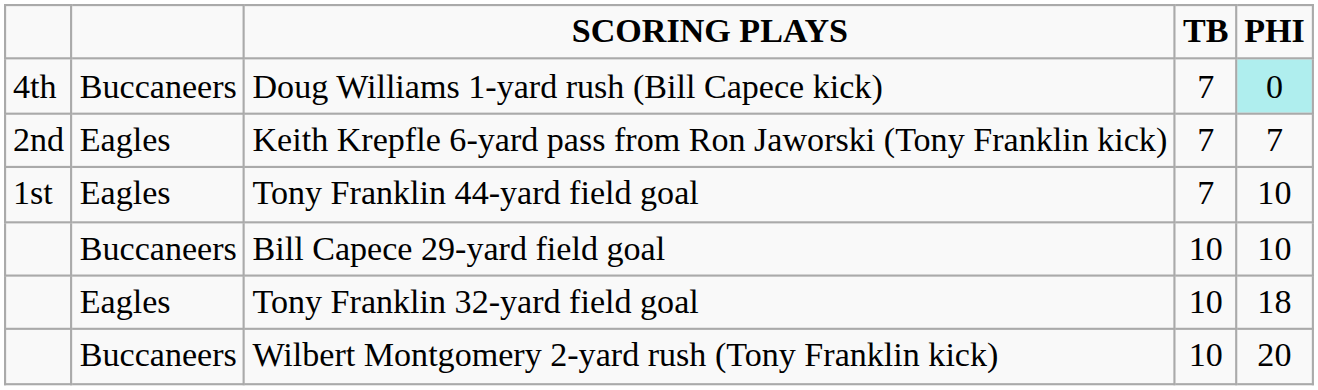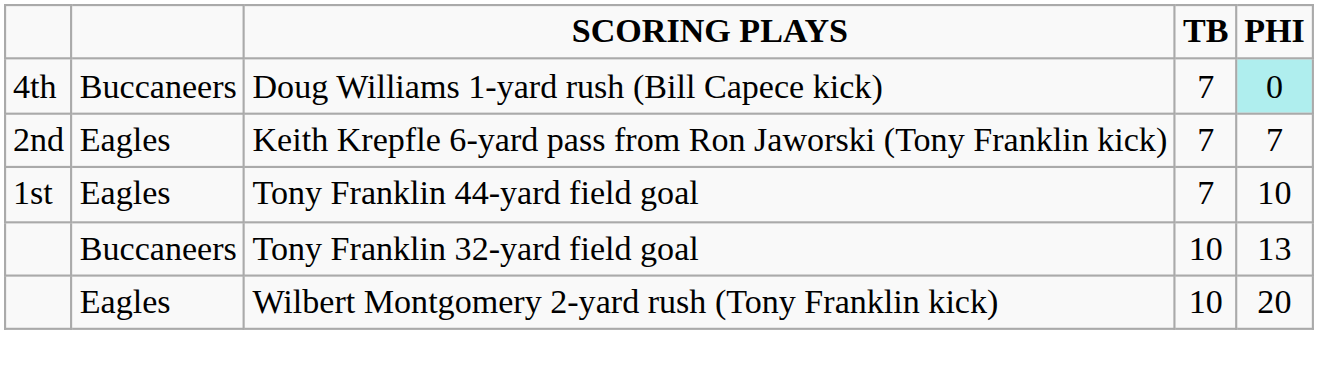- row: Buccaneers | Bill Capece 29-yard field goal | 10 | 10
Tony Franklin 32-yard field goal | column 2: Eagles -> Buccaneers
Tony Franklin 32-yard field goal | PHI: 18 -> 13
Wilbert Montgomery 2-yard rush (Tony Franklin kick) | column 2: Buccaneers -> Eagles
